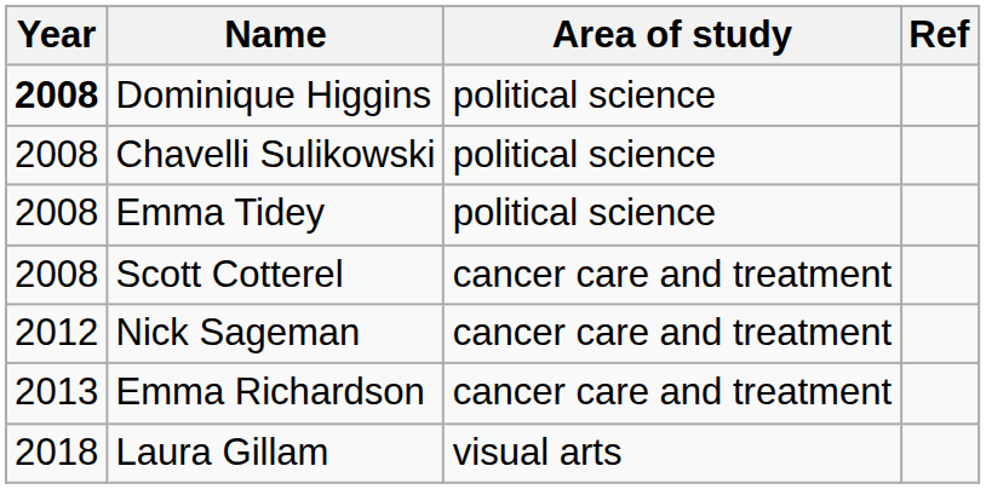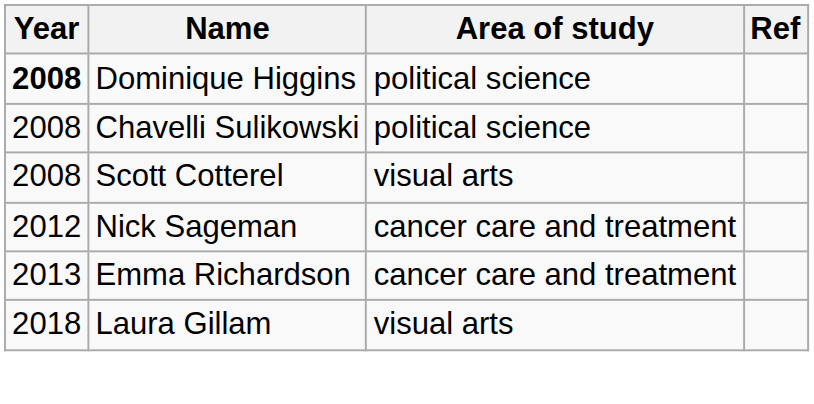- row: 2008 | Emma Tidey | political science
Scott Cotterel | Area of study: cancer care and treatment -> visual arts
